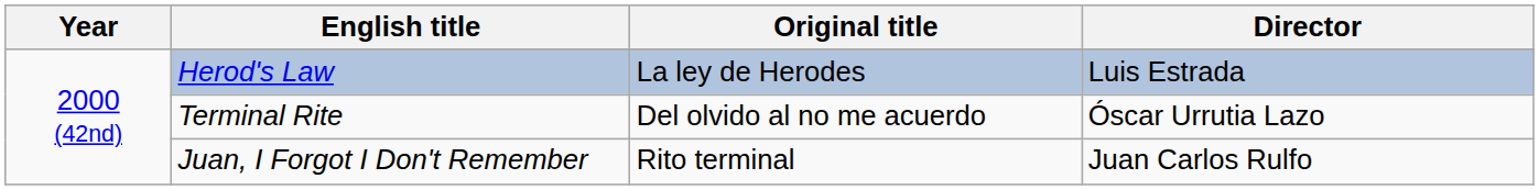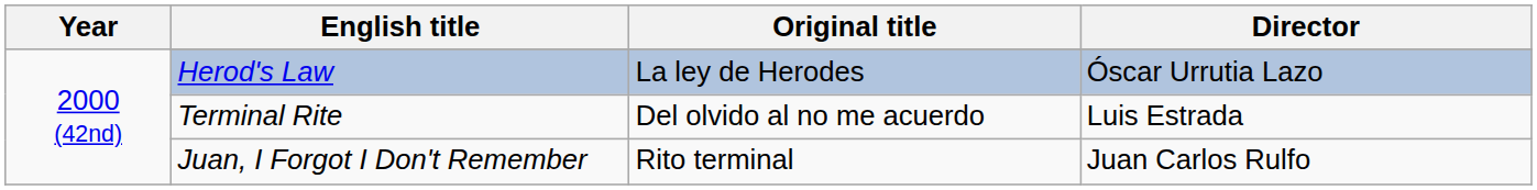Herod's Law | Director: Luis Estrada -> Óscar Urrutia Lazo
Terminal Rite | Director: Óscar Urrutia Lazo -> Luis Estrada
